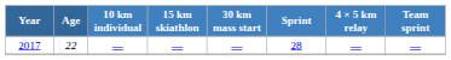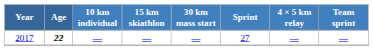2017 | Age: normal -> bold
2017 | Sprint: 28 -> 27
